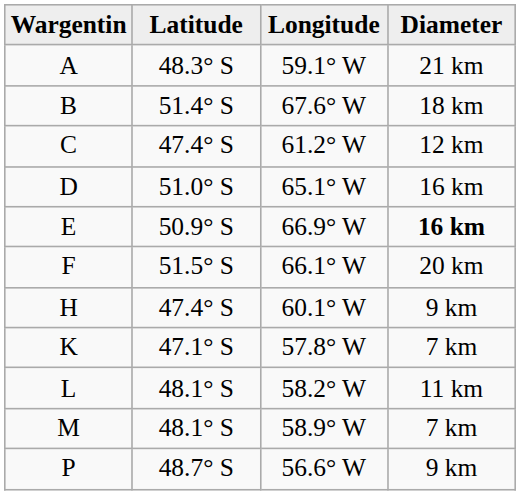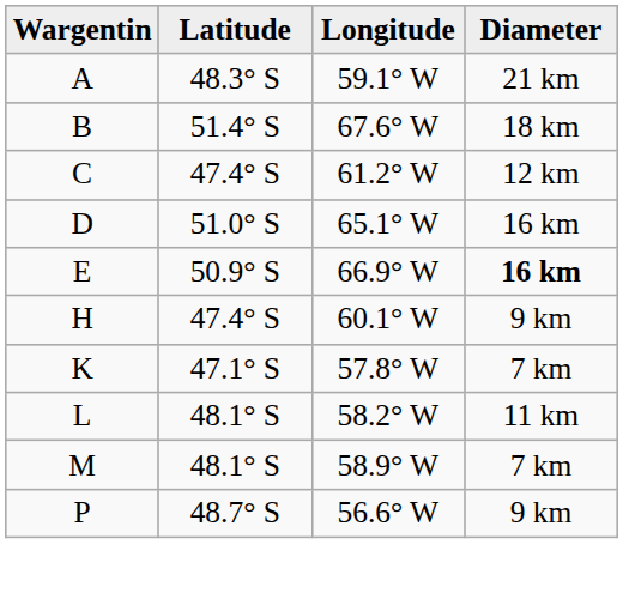- row: F | 51.5° S | 66.1° W | 20 km
